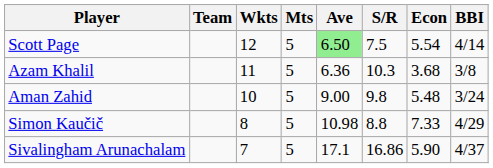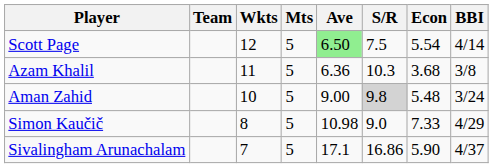Aman Zahid | S/R: no background -> lightgrey background
Simon Kaučič | S/R: 8.8 -> 9.0
